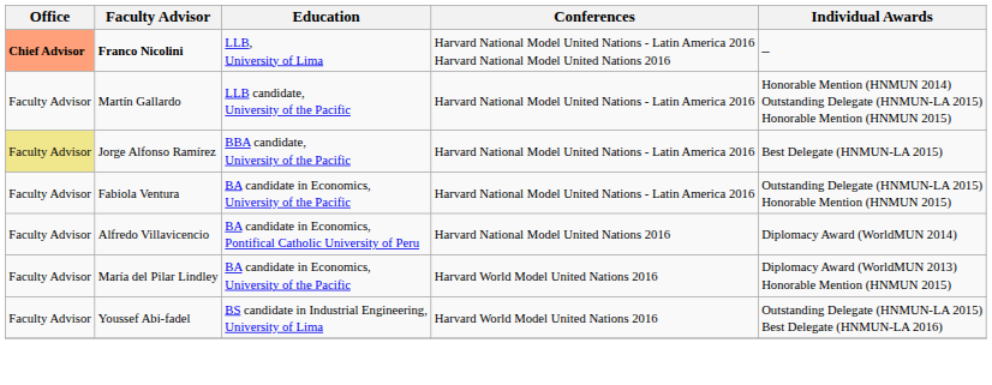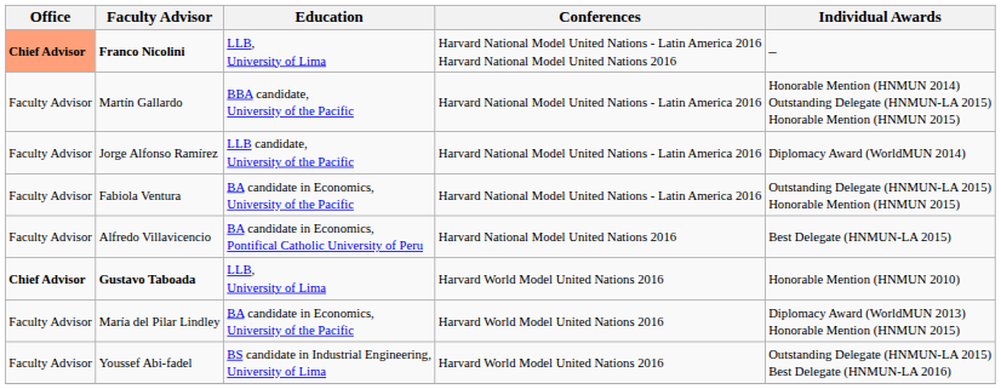Martín Gallardo | Education: LLB candidate, University of the Pacific -> BBA candidate, University of the Pacific
Jorge Alfonso Ramírez | Office: khaki background -> no background
Jorge Alfonso Ramírez | Education: BBA candidate, University of the Pacific -> LLB candidate, University of the Pacific
Jorge Alfonso Ramírez | Individual Awards: Best Delegate (HNMUN-LA 2015) -> Diplomacy Award (WorldMUN 2014)
Alfredo Villavicencio | Individual Awards: Diplomacy Award (WorldMUN 2014) -> Best Delegate (HNMUN-LA 2015)
+ row: Chief Advisor | Gustavo Taboada | LLB, University of Lima | Harvard World Model United Nations 2016 | Honorable Mention (HNMUN 2010)
